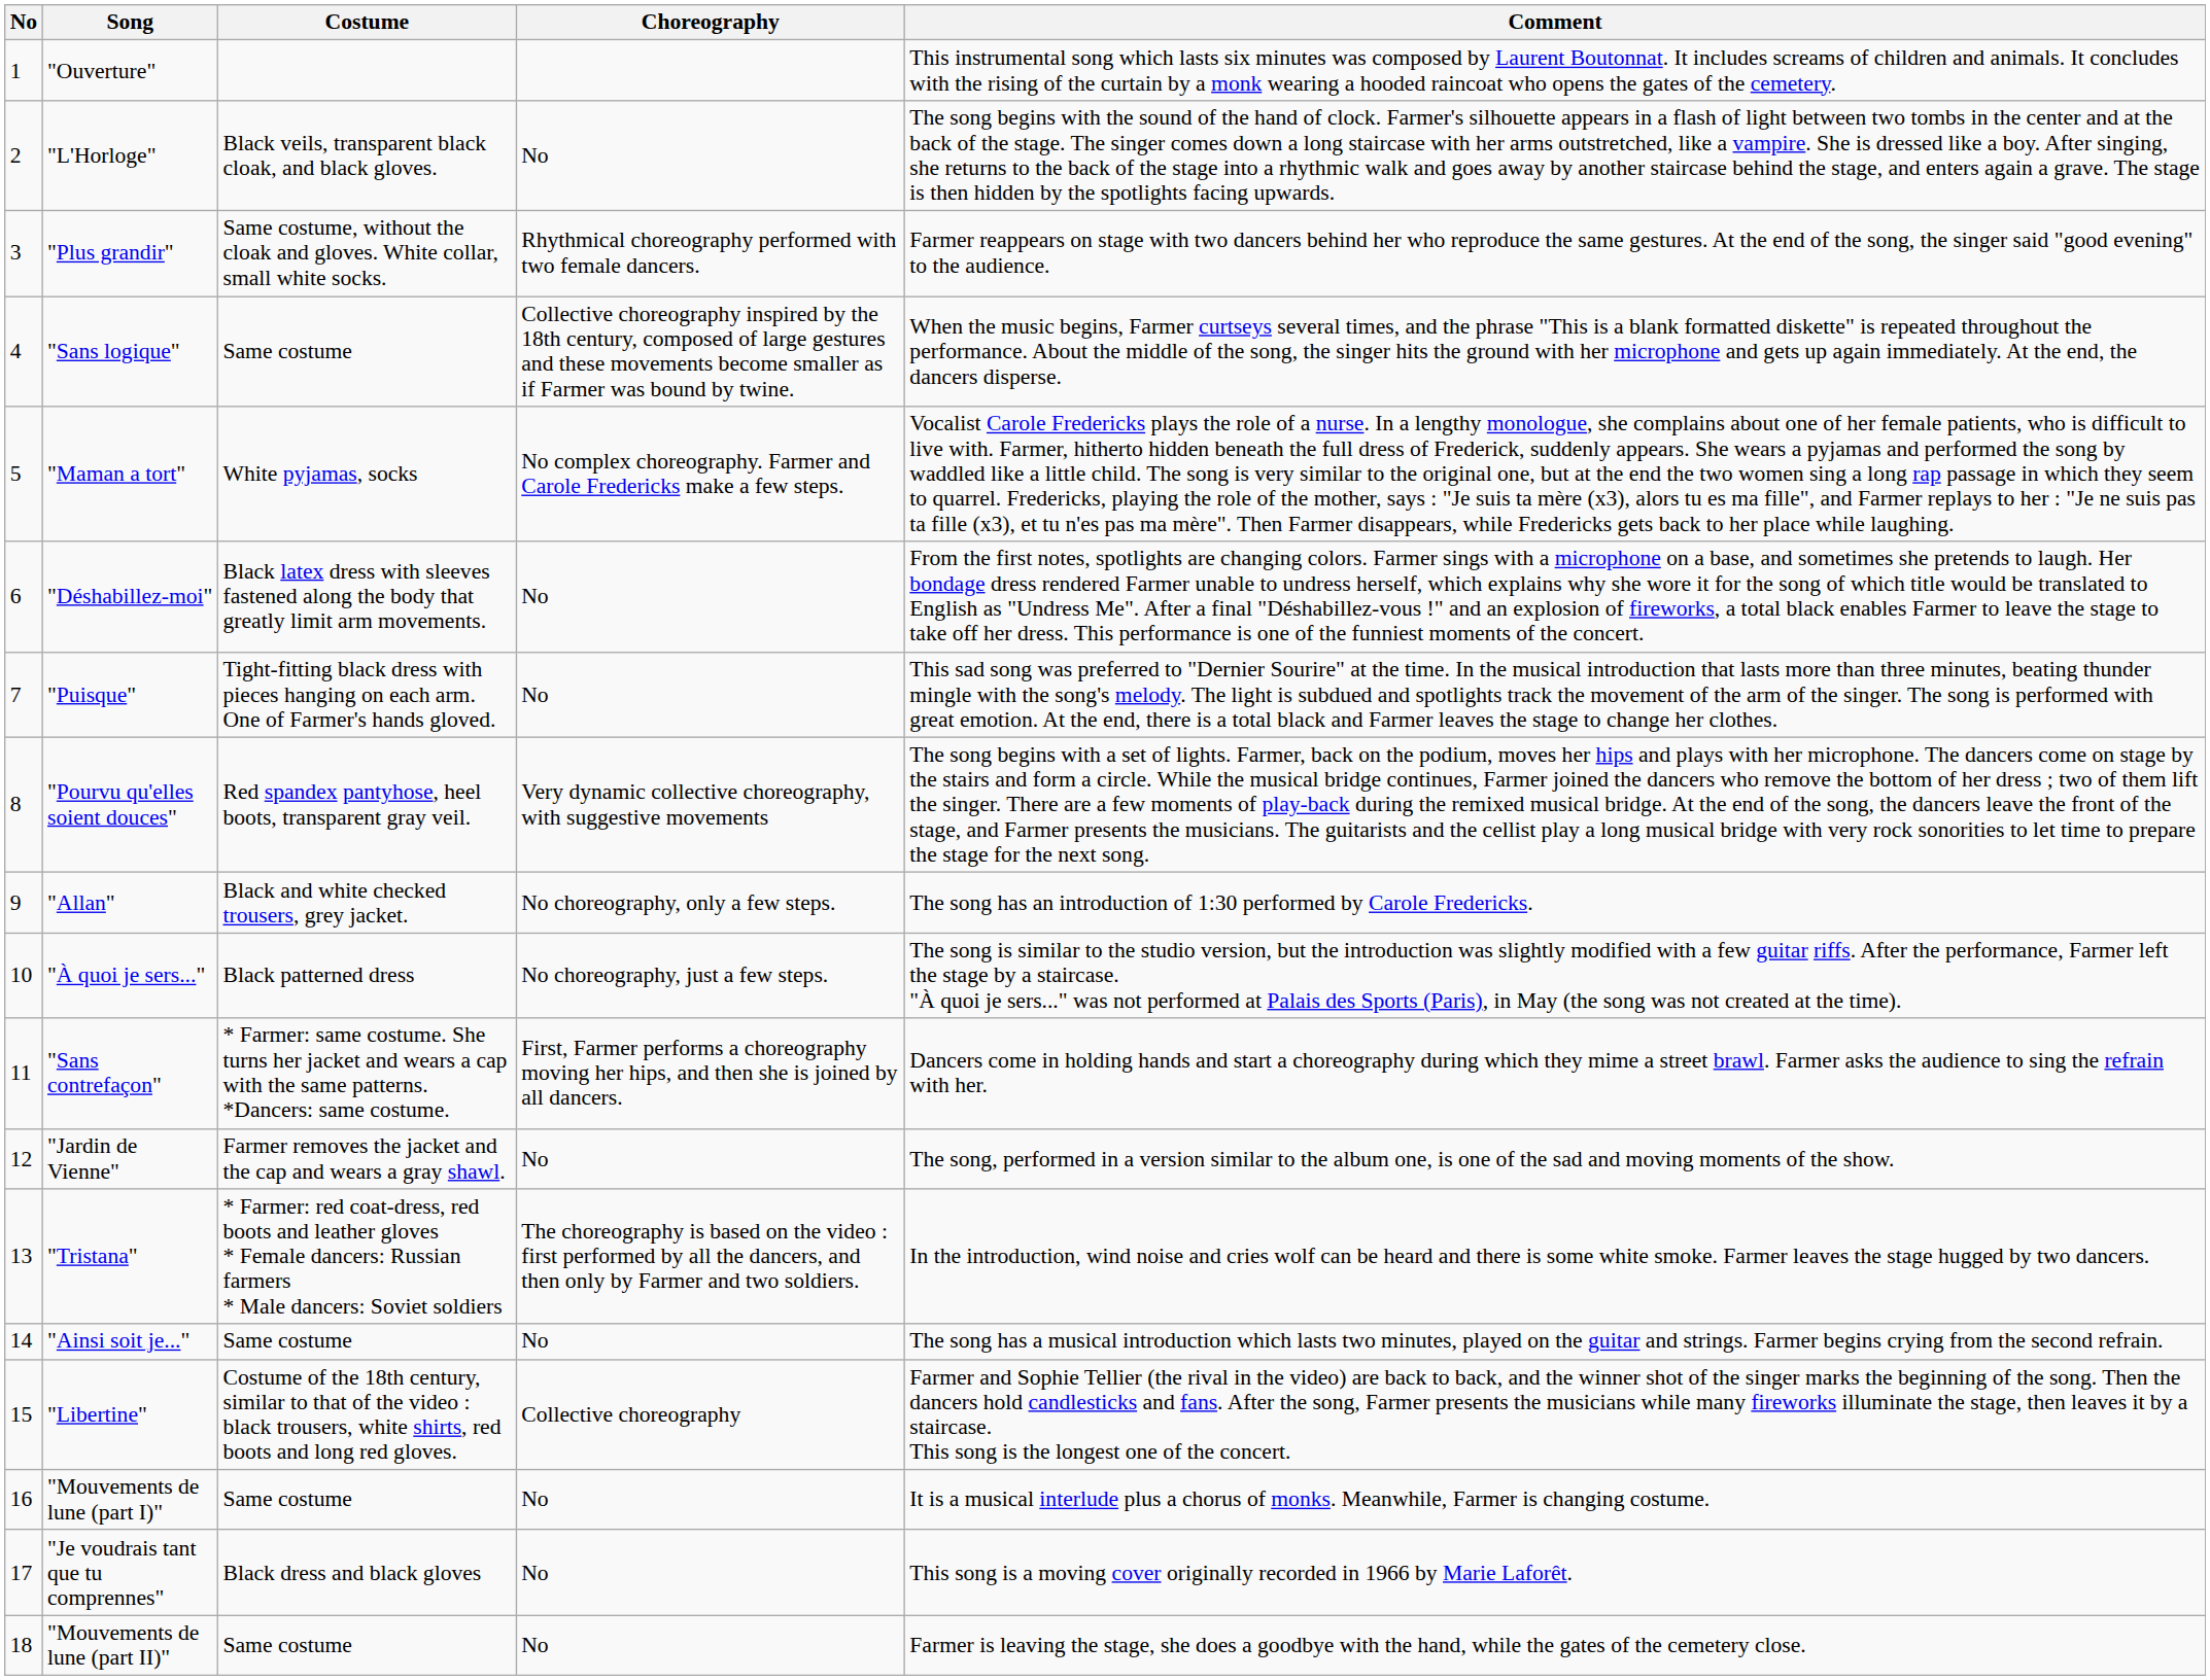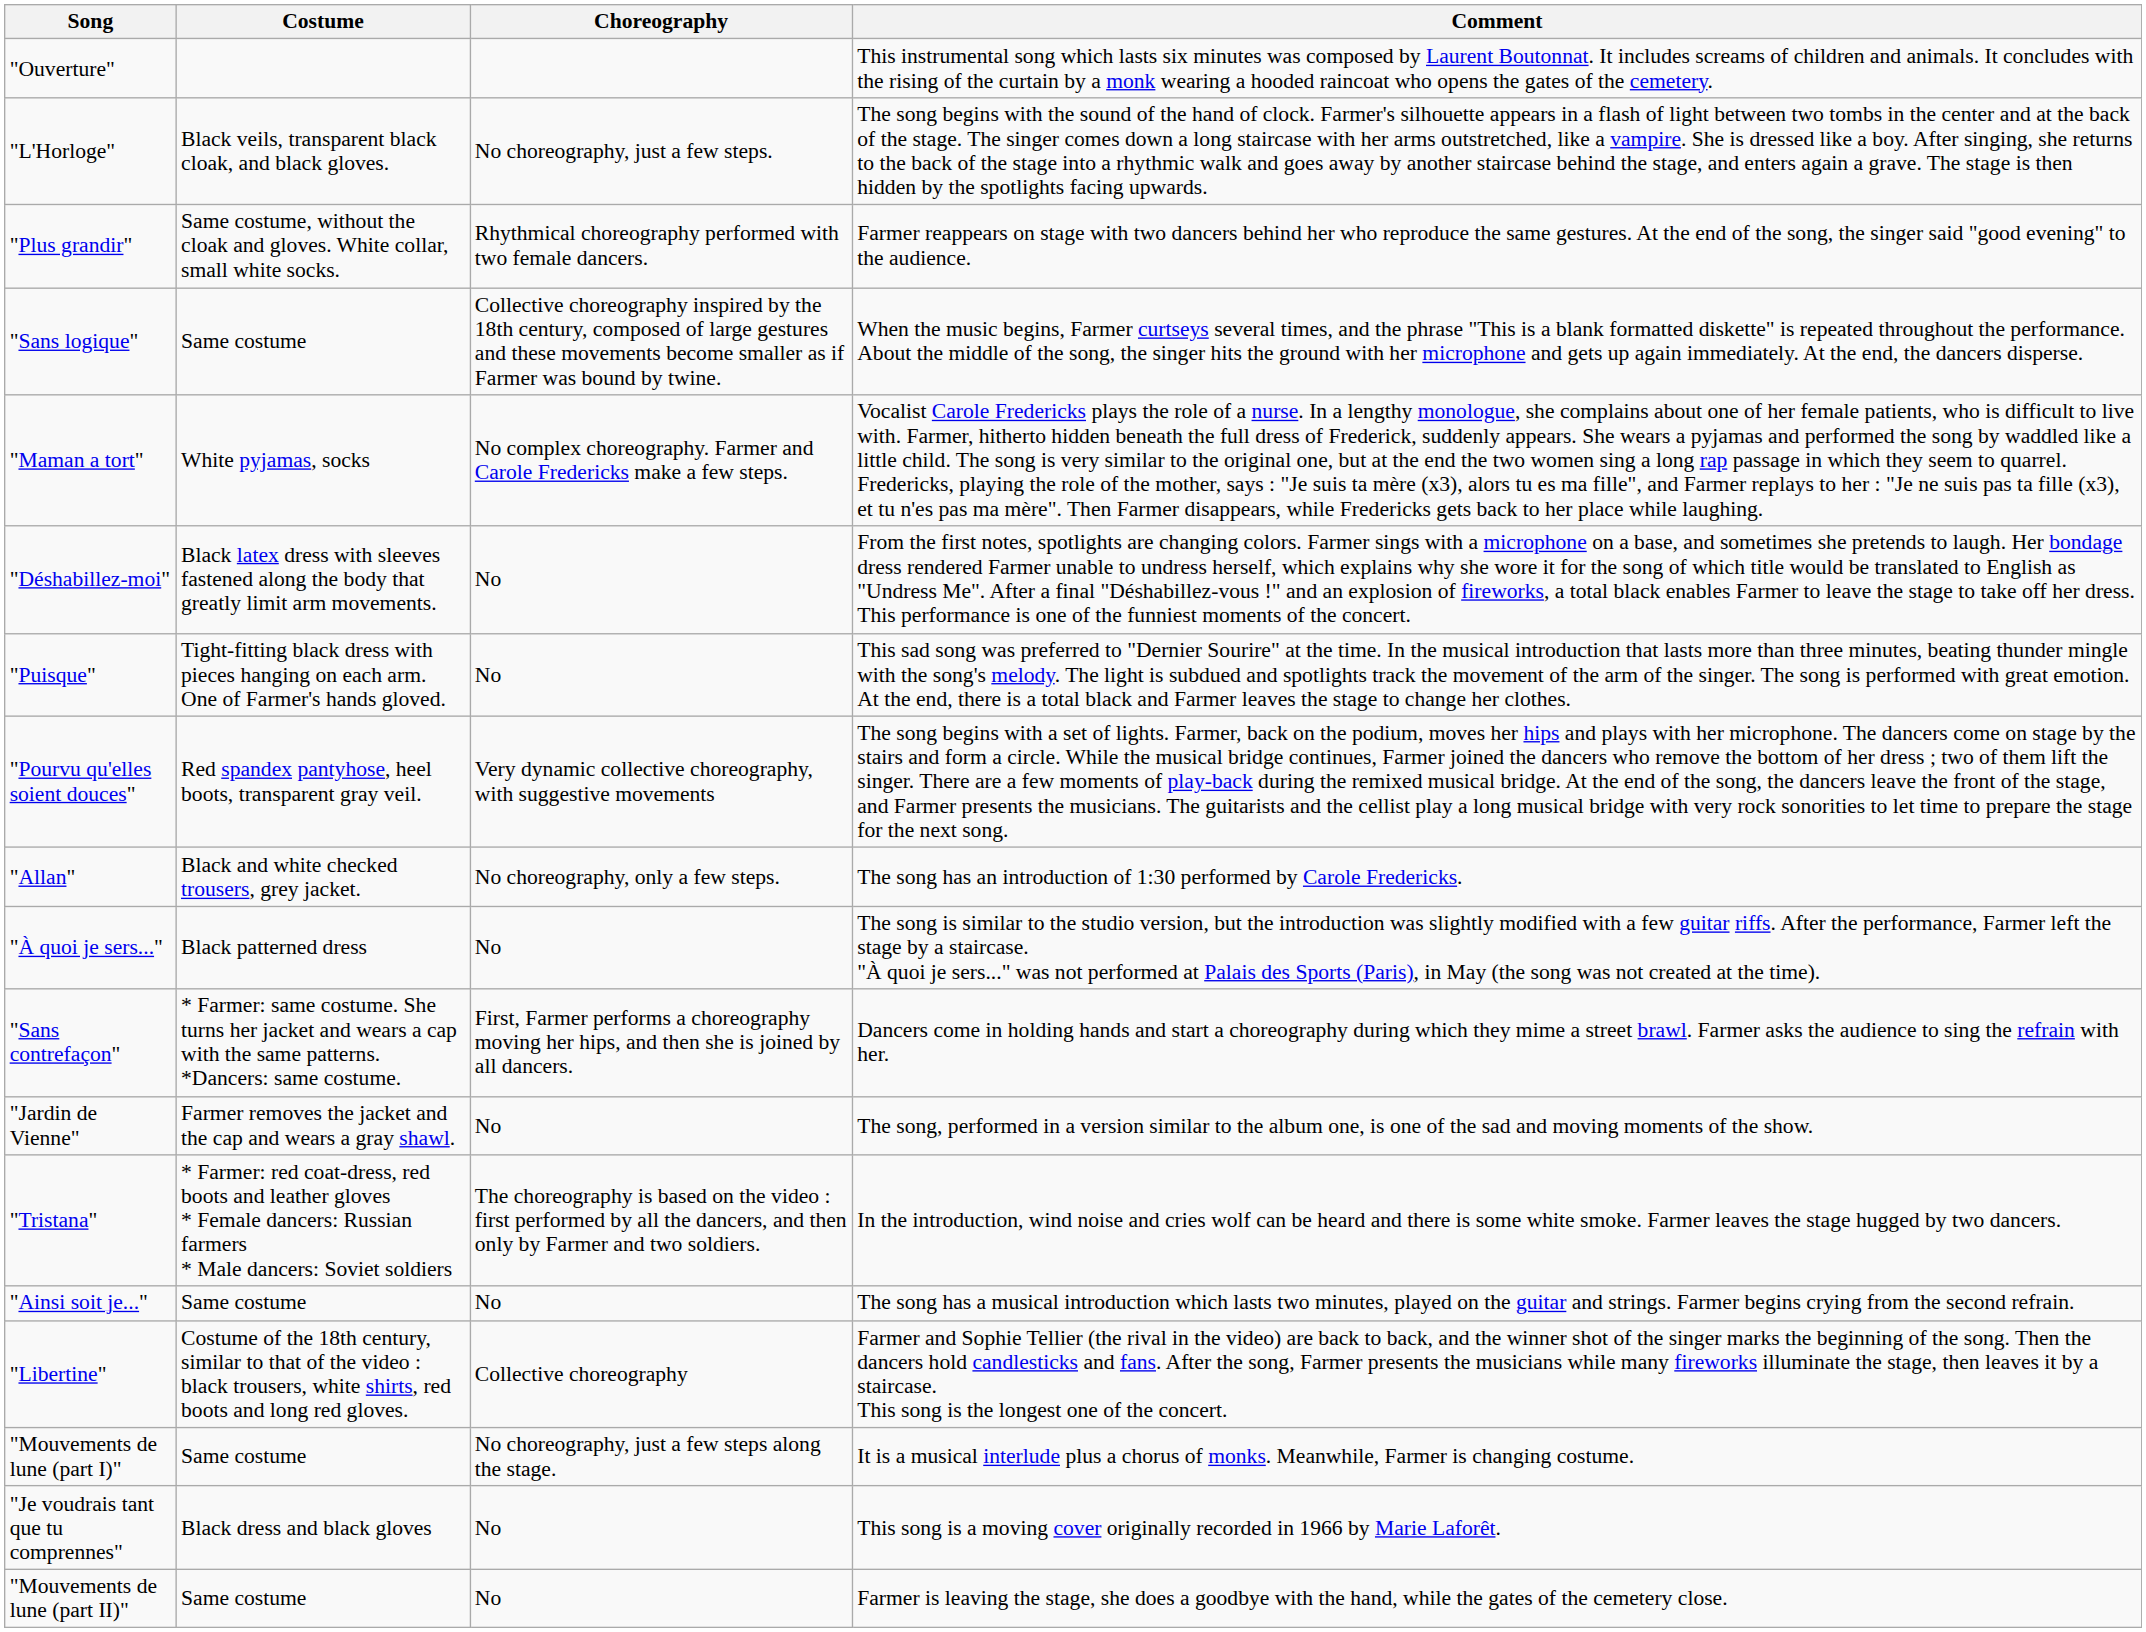- column: No | 1 | 2 | 3 | 4 | 5 | 6 | 7 | 8 | 9 | 10 | 11 | 12 | 13 | 14 | 15 | 16 | 17 | 18
"L'Horloge" | Choreography: No -> No choreography, just a few steps.
"À quoi je sers..." | Choreography: No choreography, just a few steps. -> No
"Mouvements de lune (part I)" | Choreography: No -> No choreography, just a few steps along the stage.
